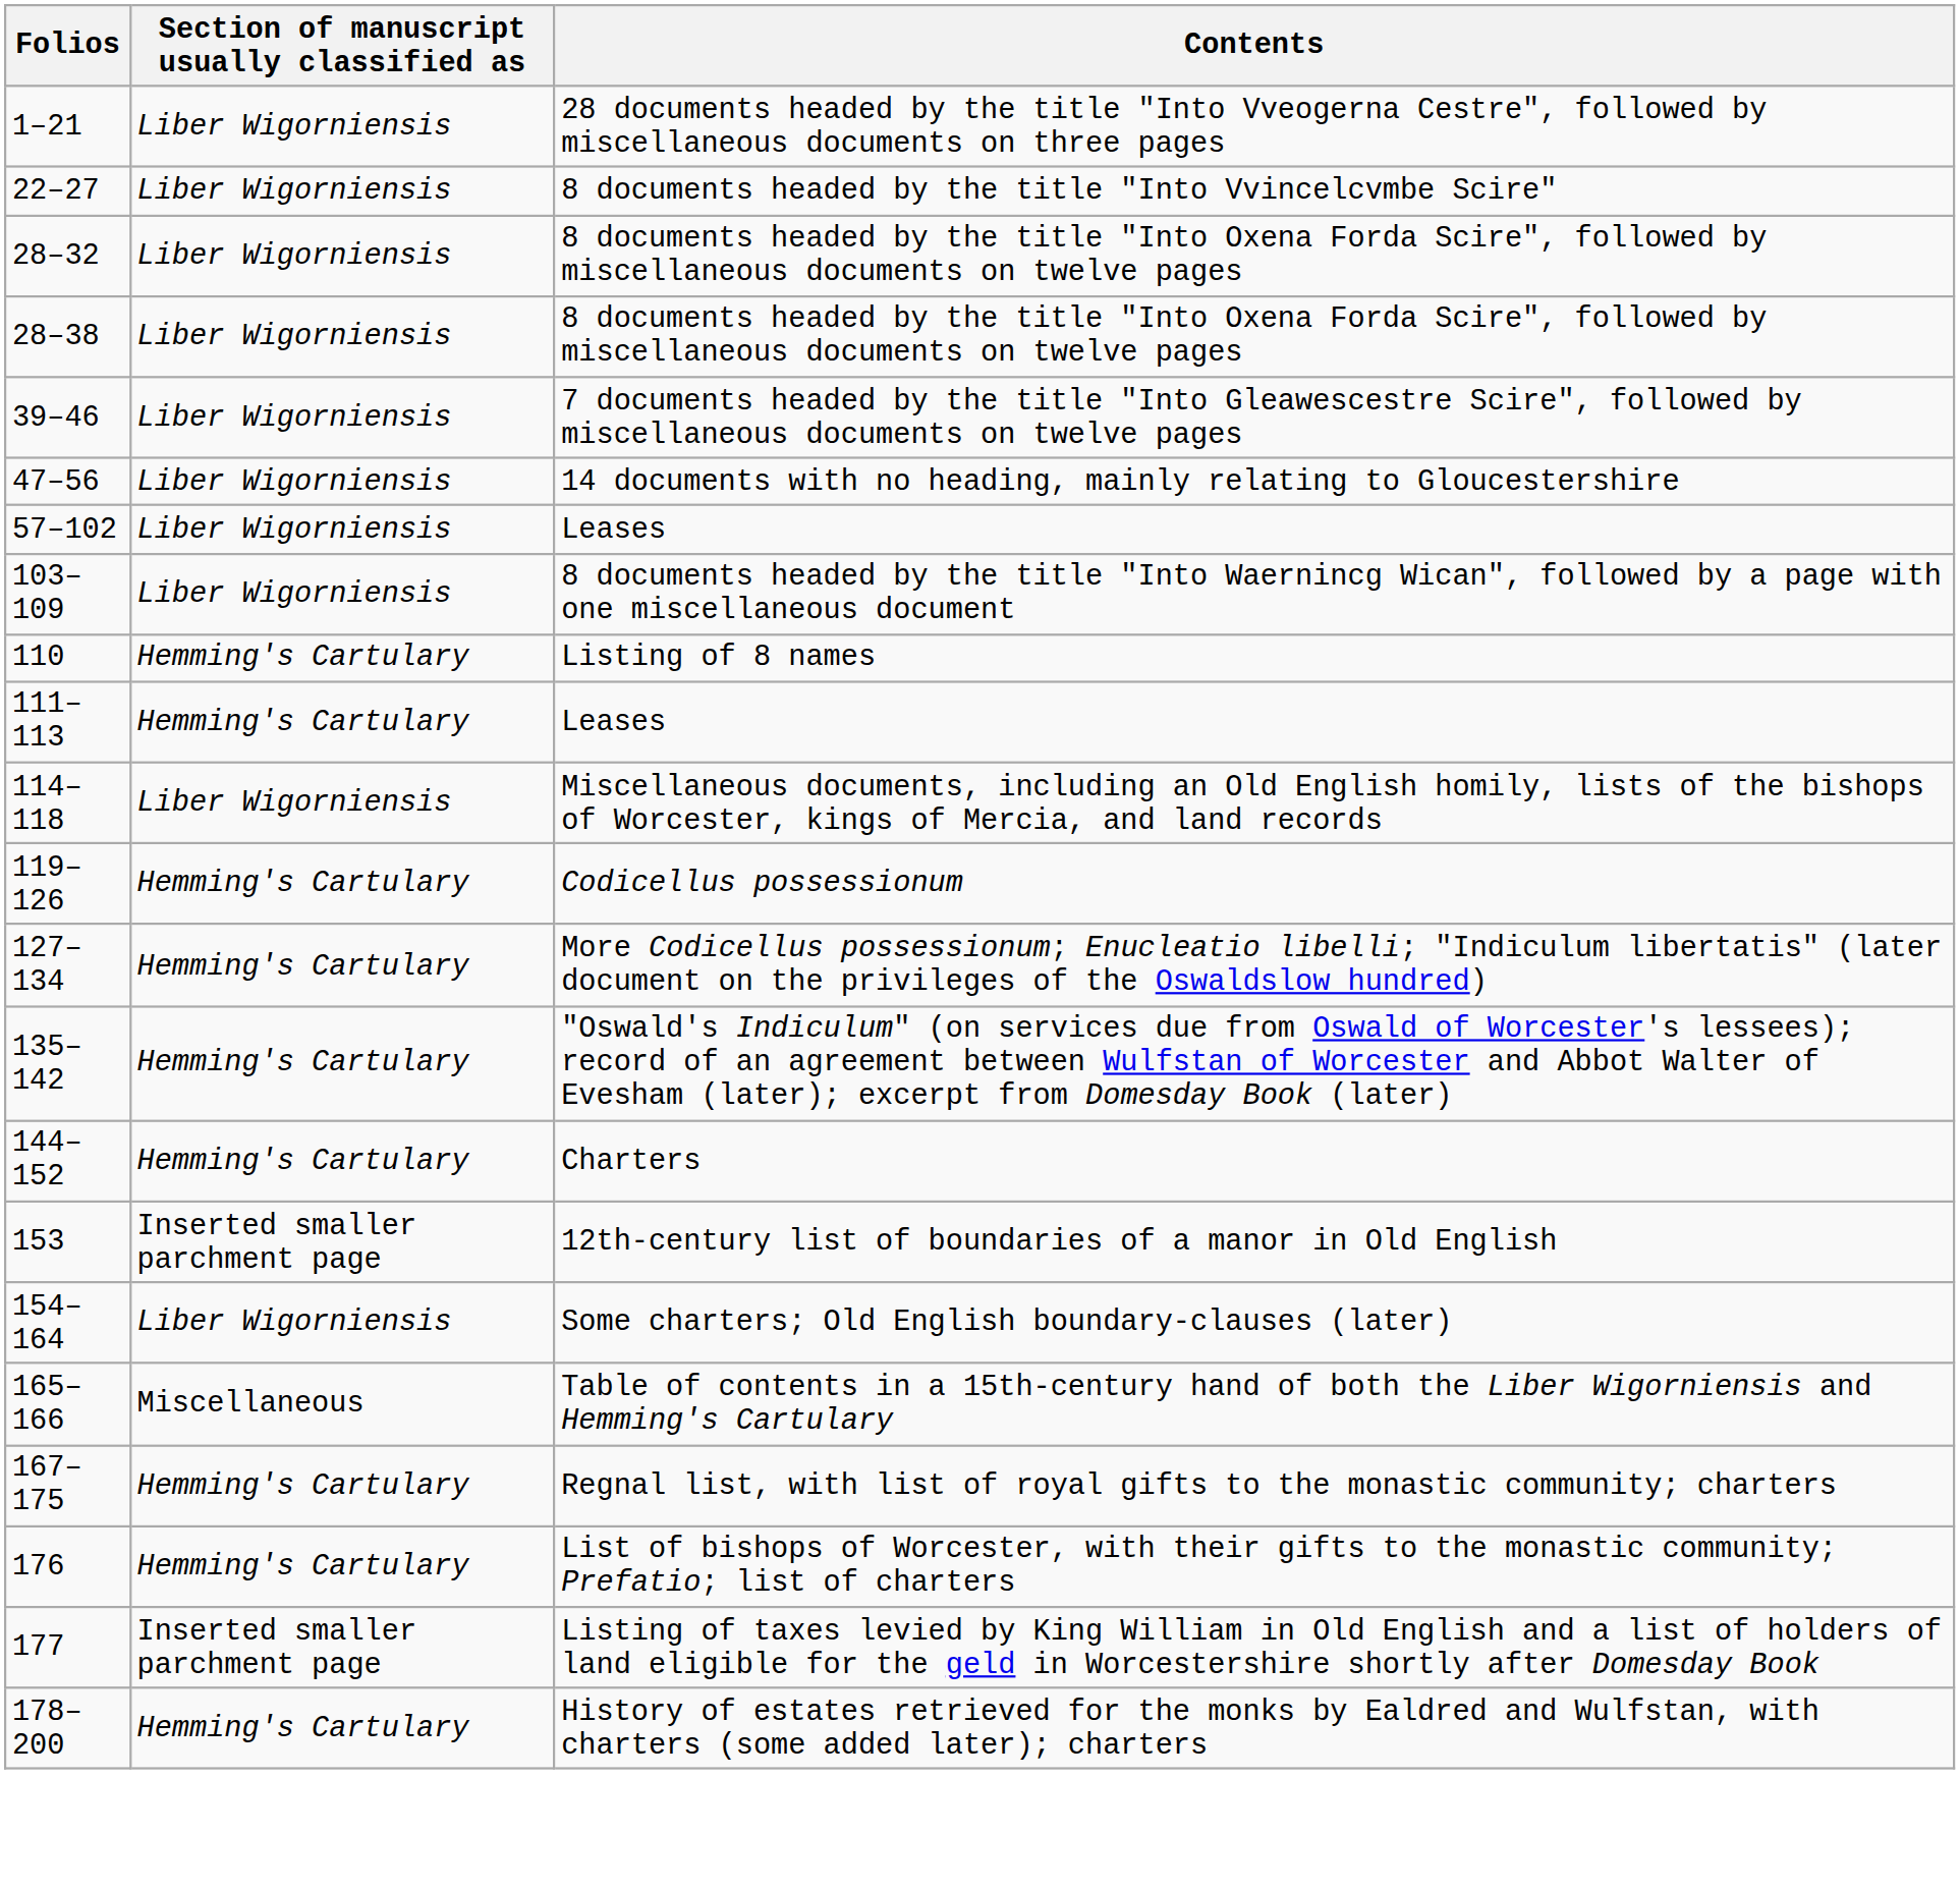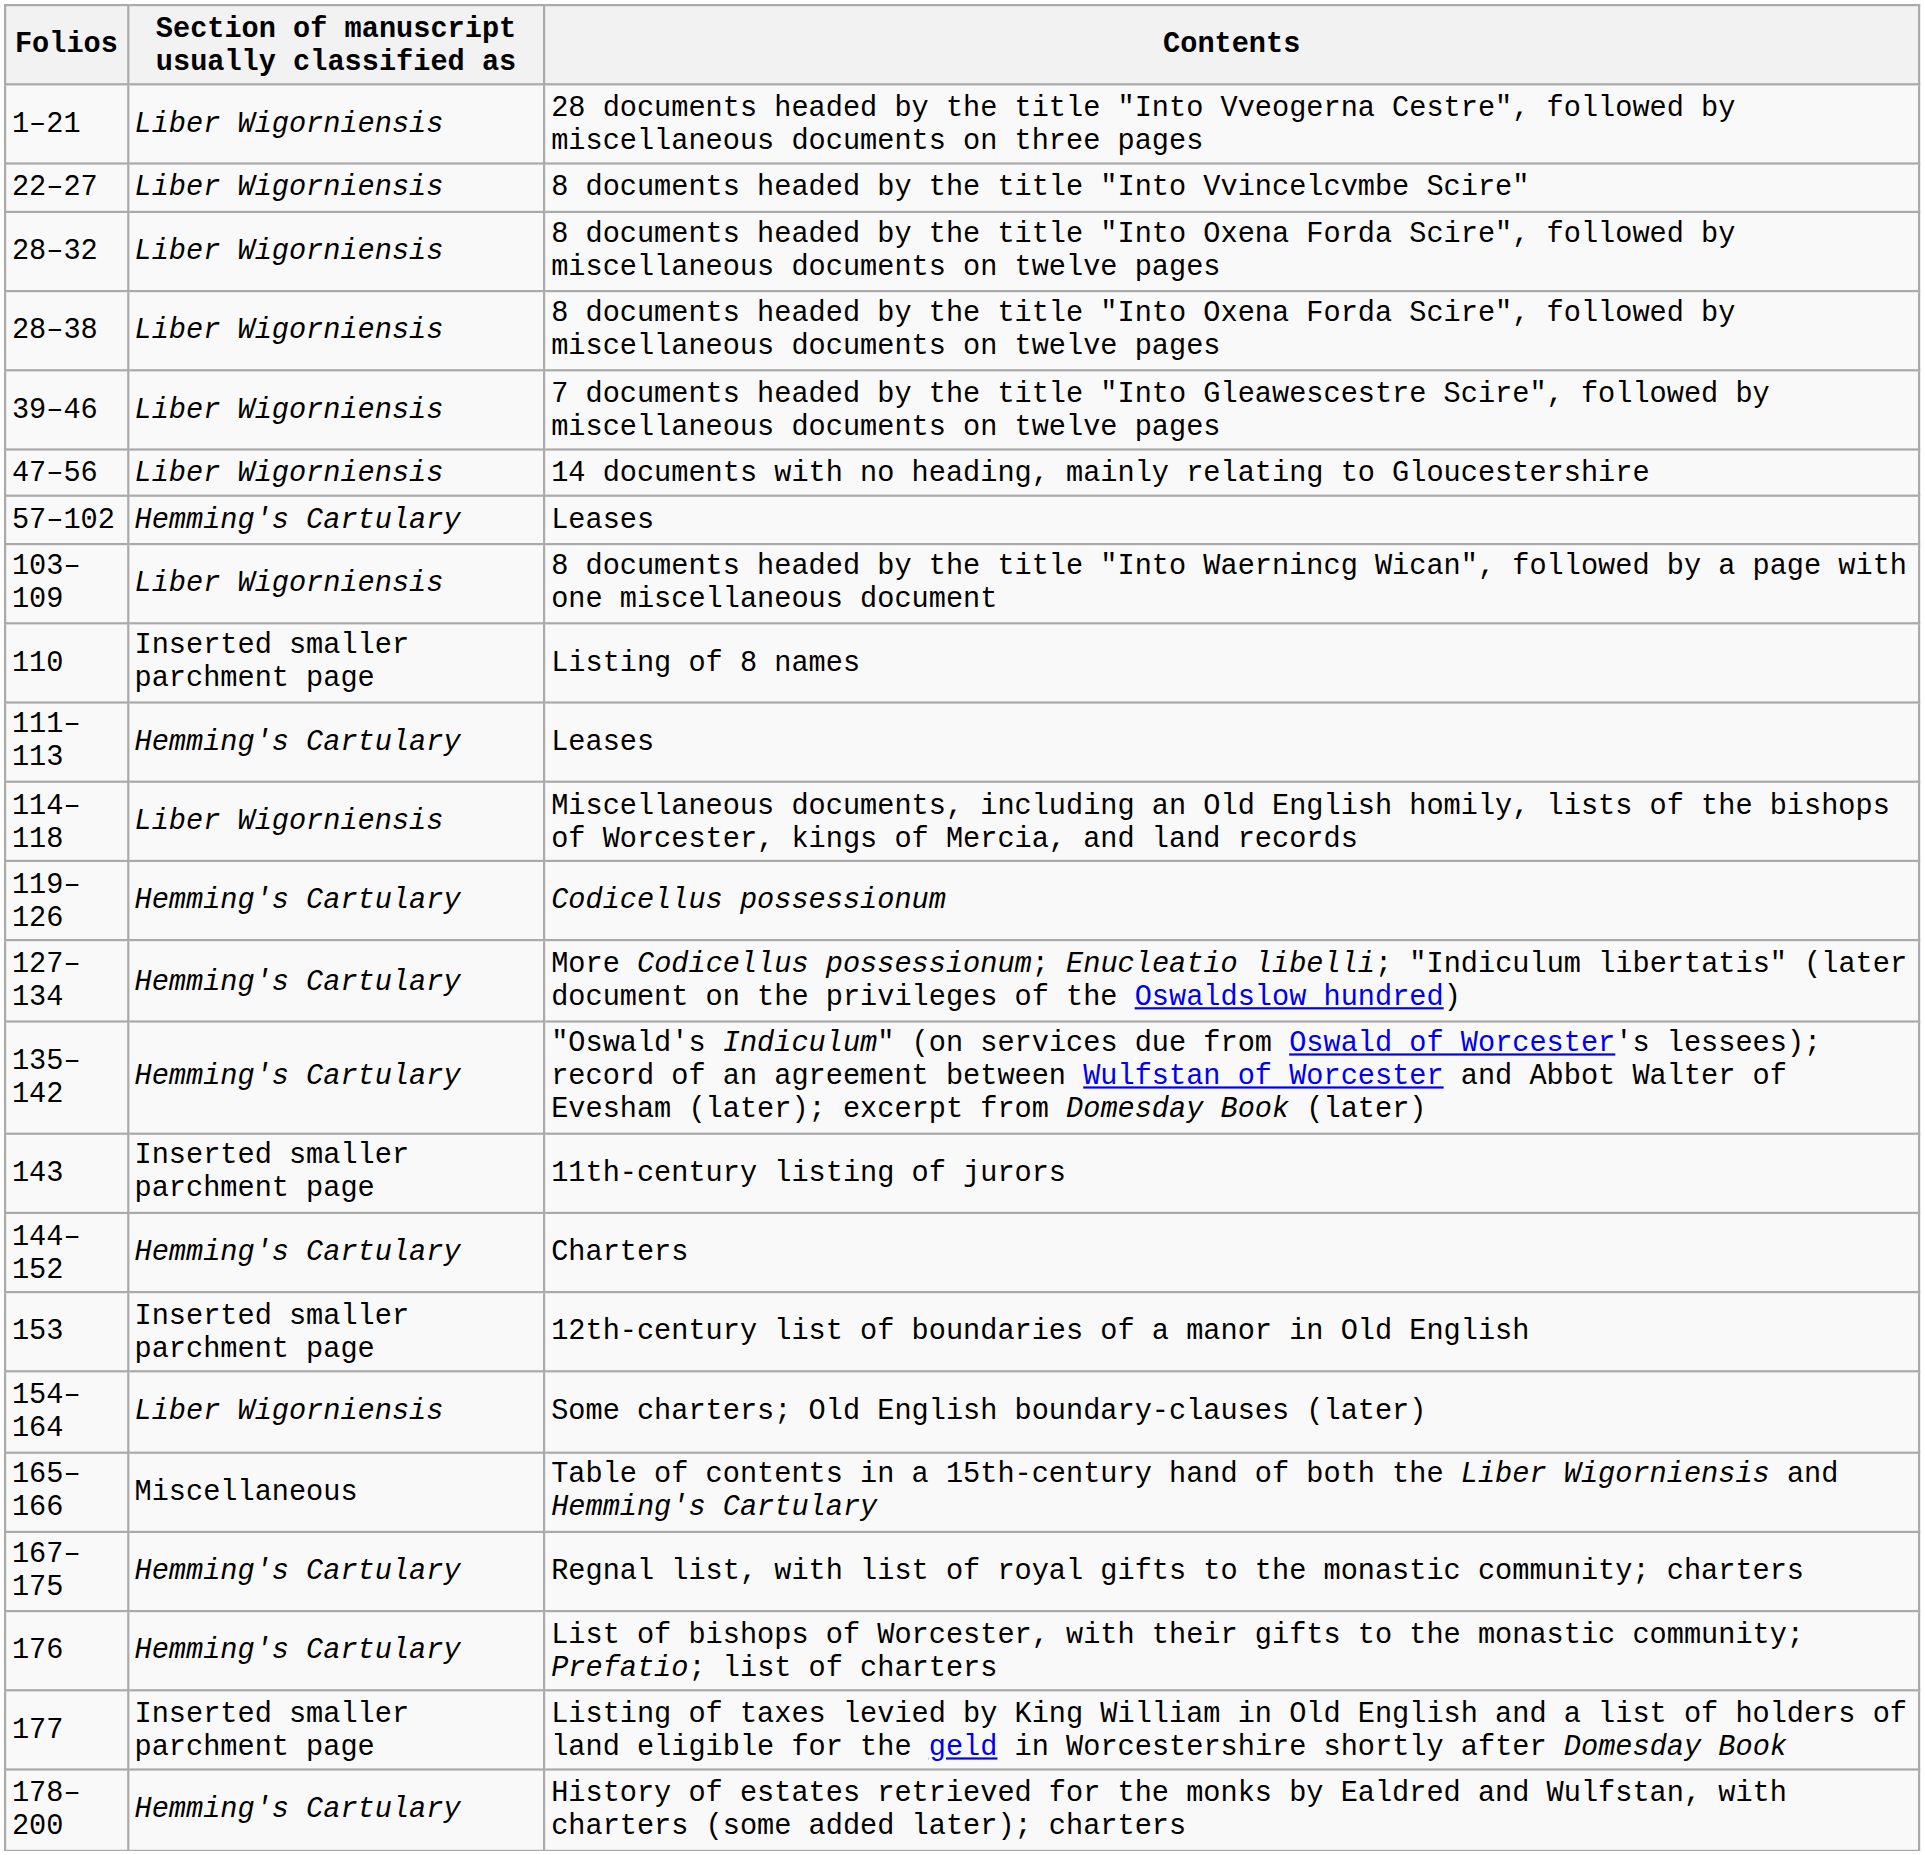57–102 / Leases | Section of manuscript usually classified as: Liber Wigorniensis -> Hemming's Cartulary
Listing of 8 names | Section of manuscript usually classified as: Hemming's Cartulary -> Inserted smaller parchment page
+ row: 143 | Inserted smaller parchment page | 11th-century listing of jurors
